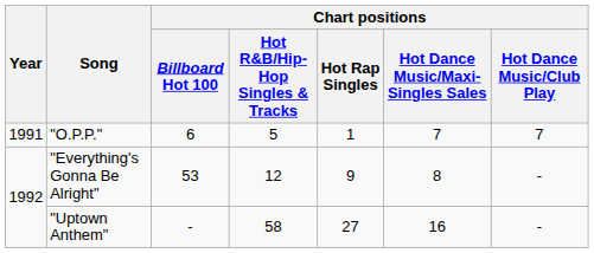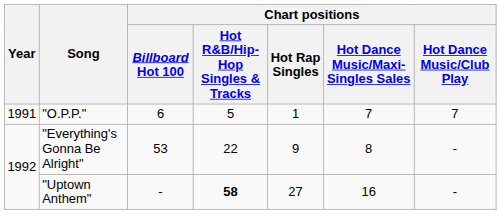"Everything's Gonna Be Alright" | Chart positions / Hot R&B/Hip-Hop Singles & Tracks: 12 -> 22
"Uptown Anthem" | Chart positions / Hot R&B/Hip-Hop Singles & Tracks: normal -> bold
